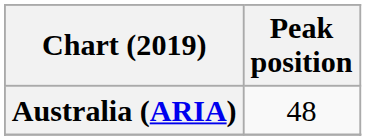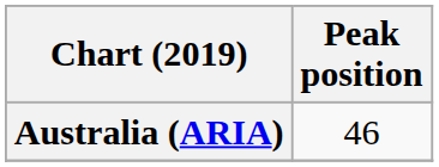Australia (ARIA) | Peak position: 48 -> 46
